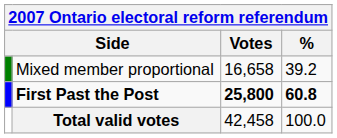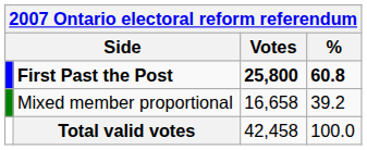rows swapped: First Past the Post <-> Mixed member proportional
